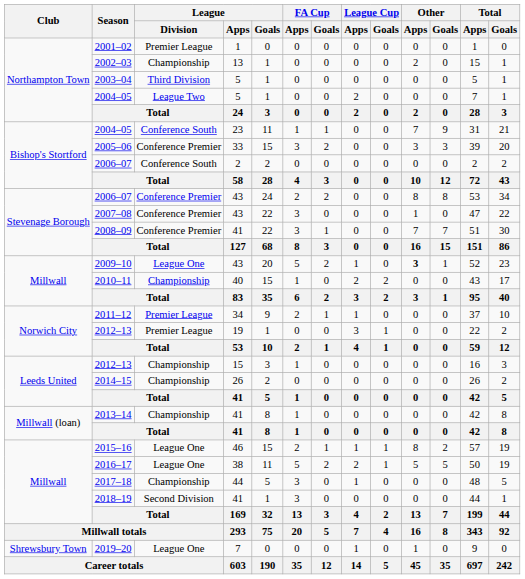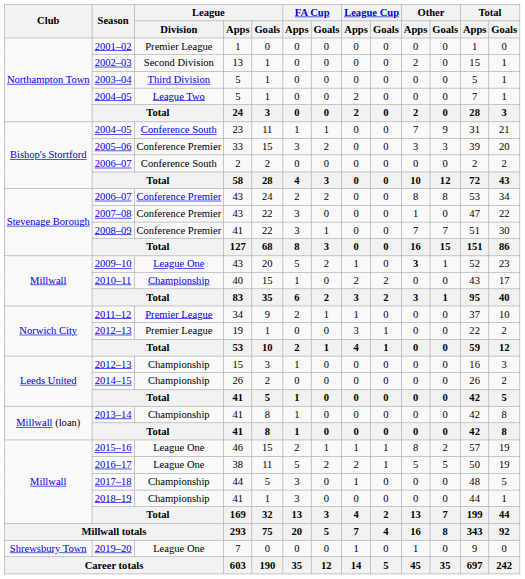2002–03 | League / Division: Championship -> Second Division
2018–19 | League / Division: Second Division -> Championship
